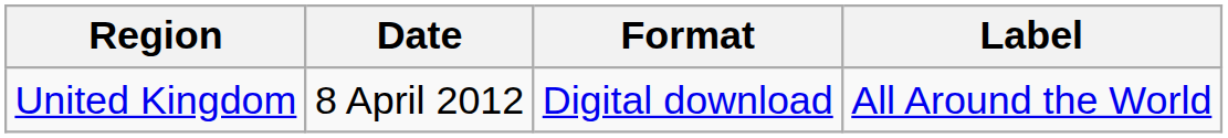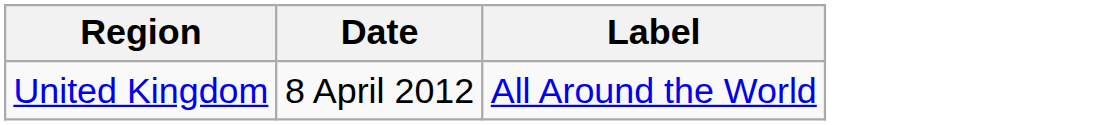- column: Format | Digital download
